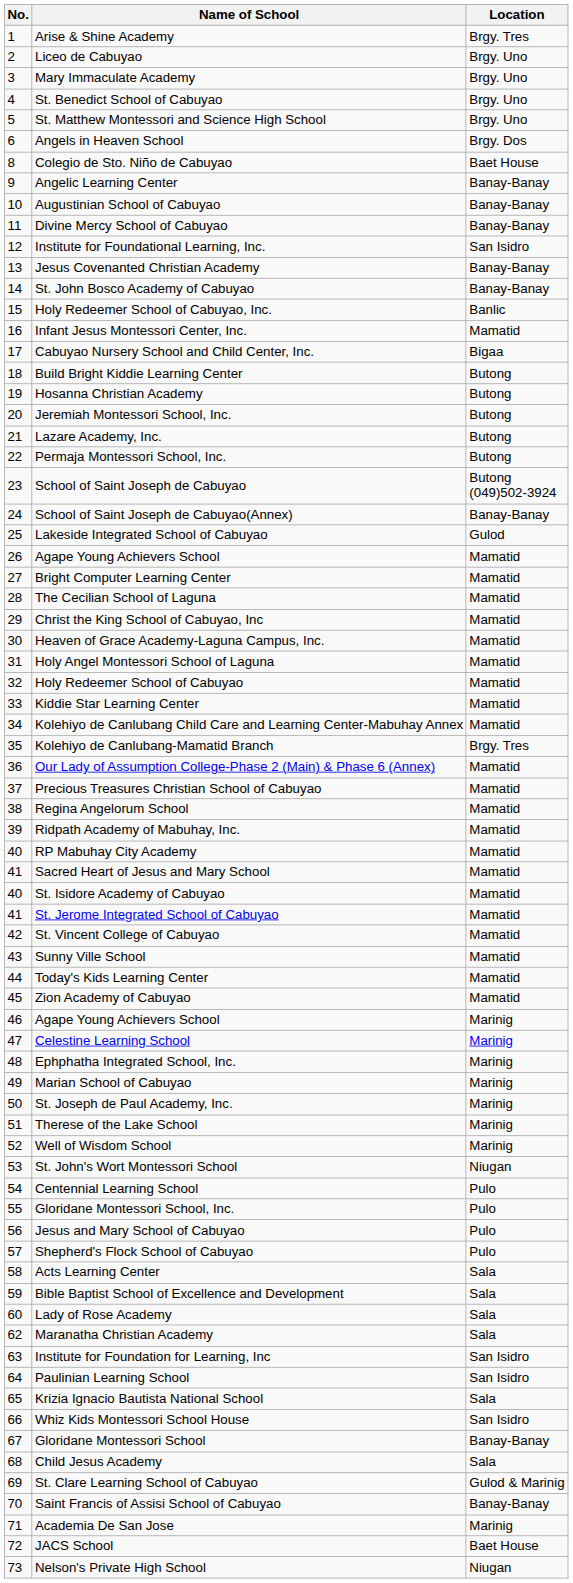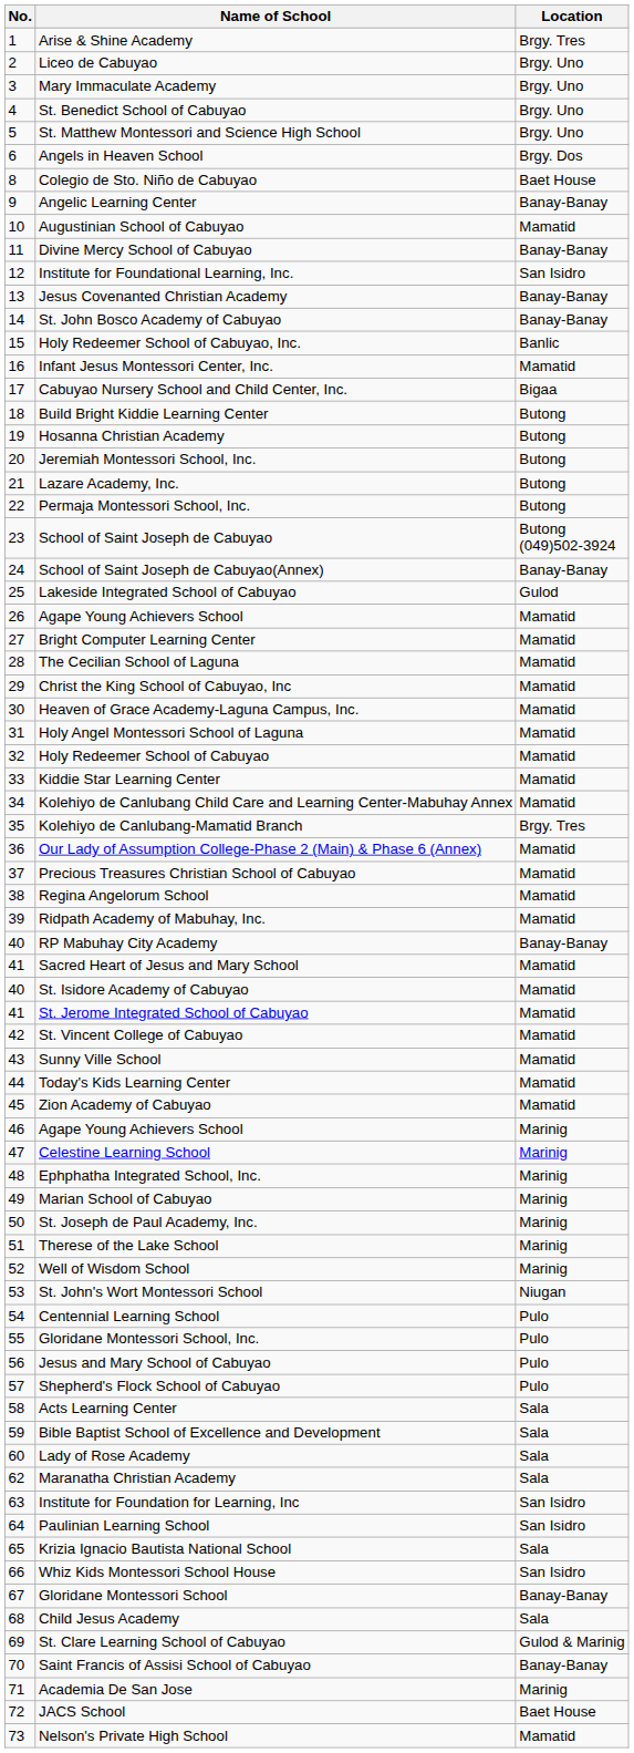Augustinian School of Cabuyao | Location: Banay-Banay -> Mamatid
RP Mabuhay City Academy | Location: Mamatid -> Banay-Banay
Nelson's Private High School | Location: Niugan -> Mamatid
